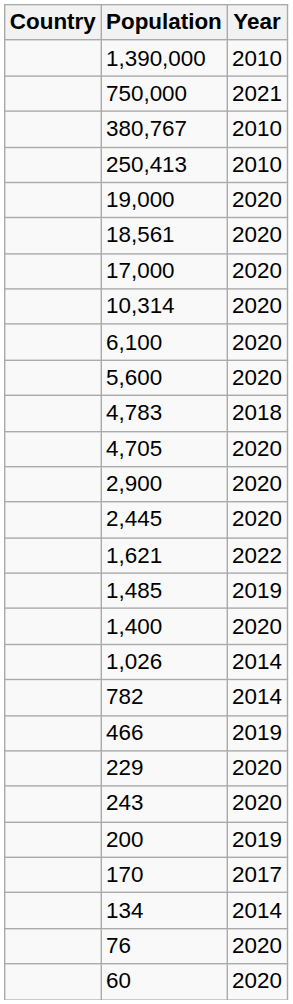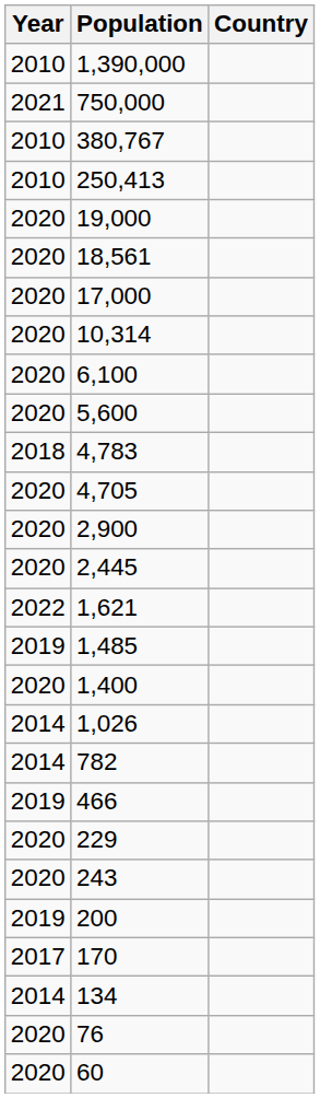columns swapped: Country <-> Year
